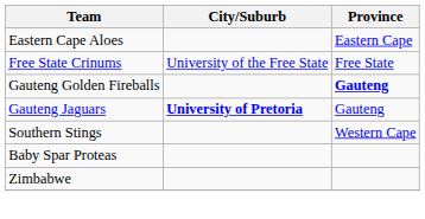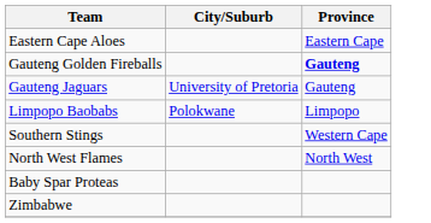- row: Free State Crinums | University of the Free State | Free State
Gauteng Jaguars | City/Suburb: bold -> normal
+ row: Limpopo Baobabs | Polokwane | Limpopo
+ row: North West Flames | North West
